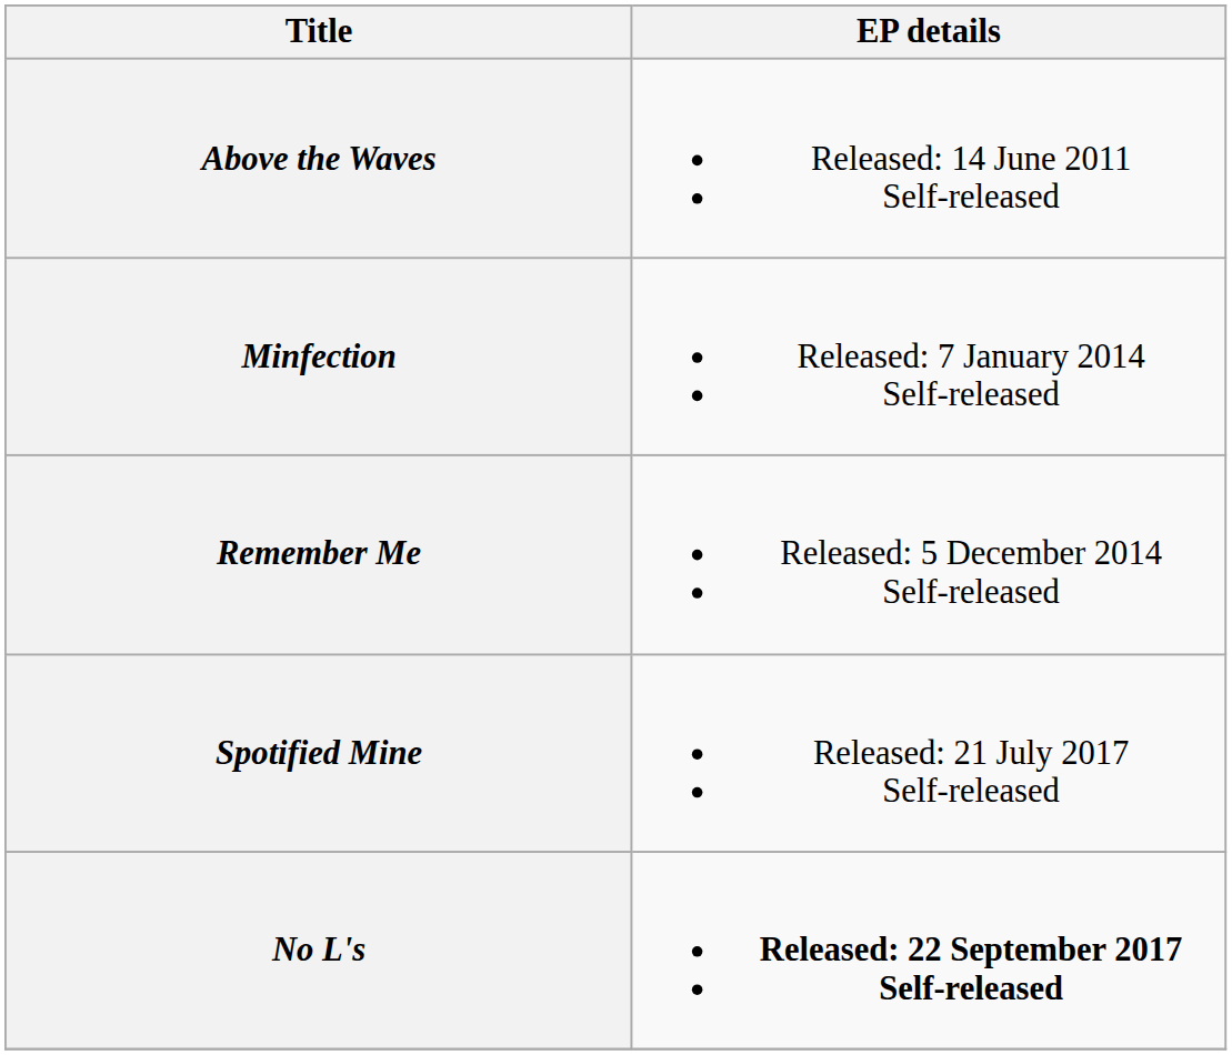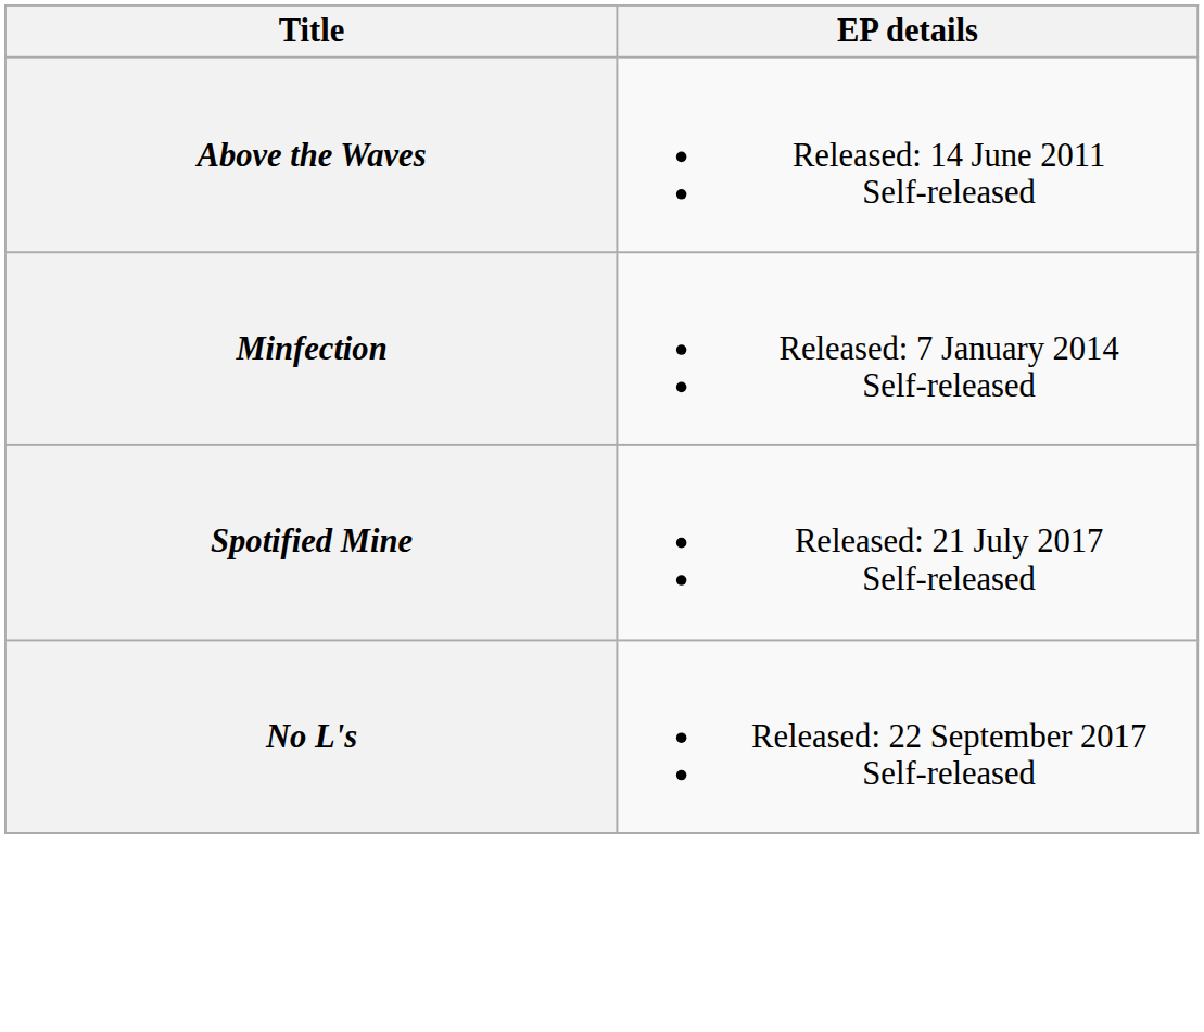- row: Remember Me | Released: 5 December 2014 Self-released
No L's | EP details: bold -> normal
